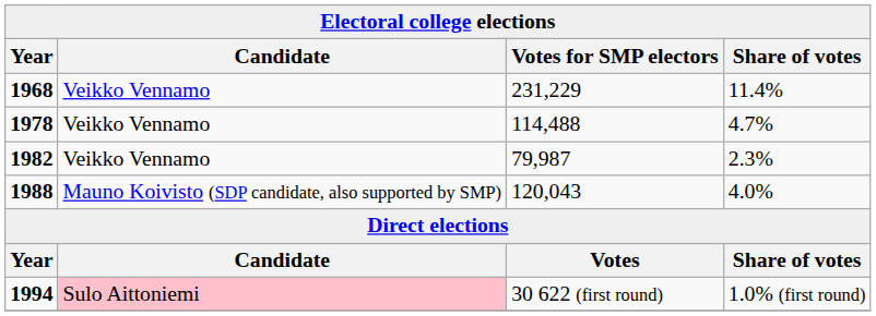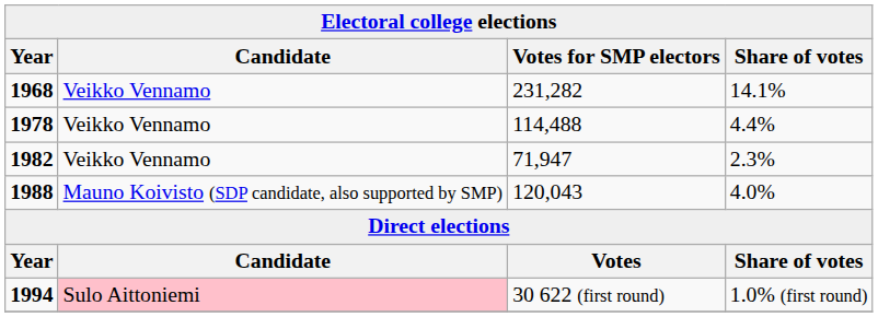1968 | Votes for SMP electors: 231,229 -> 231,282
1968 | Share of votes: 11.4% -> 14.1%
1978 | Share of votes: 4.7% -> 4.4%
1982 | Votes for SMP electors: 79,987 -> 71,947
